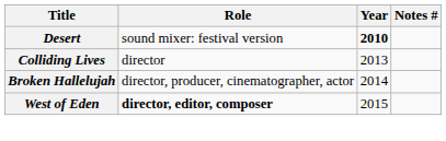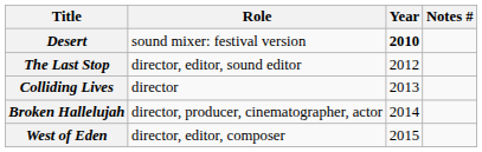+ row: The Last Stop | director, editor, sound editor | 2012
West of Eden | Role: bold -> normal
